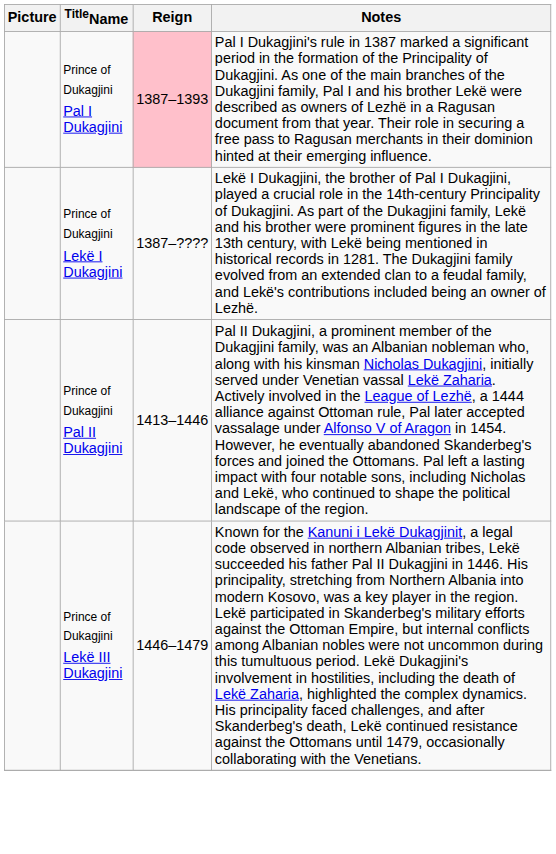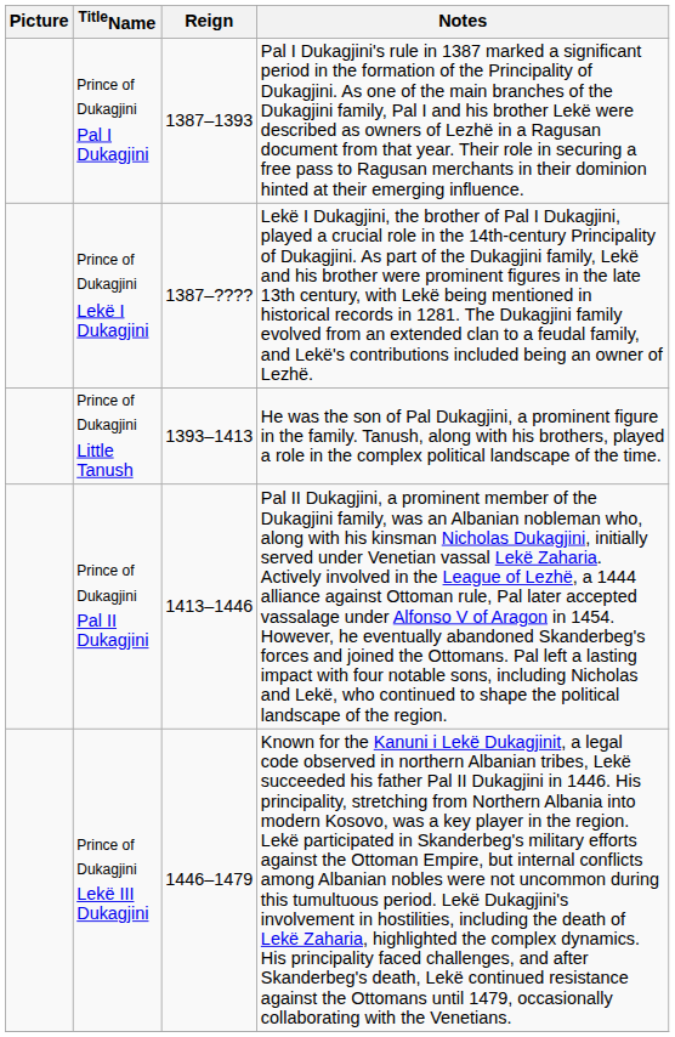Prince of Dukagjini Pal I Dukagjini | Reign: pink background -> no background
+ row: Prince of Dukagjini Little Tanush | 1393–1413 | He was the son of Pal Dukagjini, a prominent figure in the family. Tanush, along with his brothers, played a role in the complex political landscape of the time.
